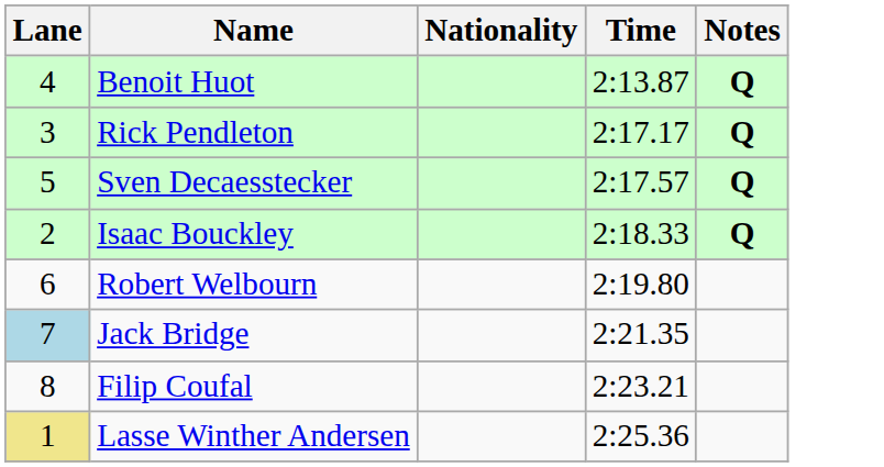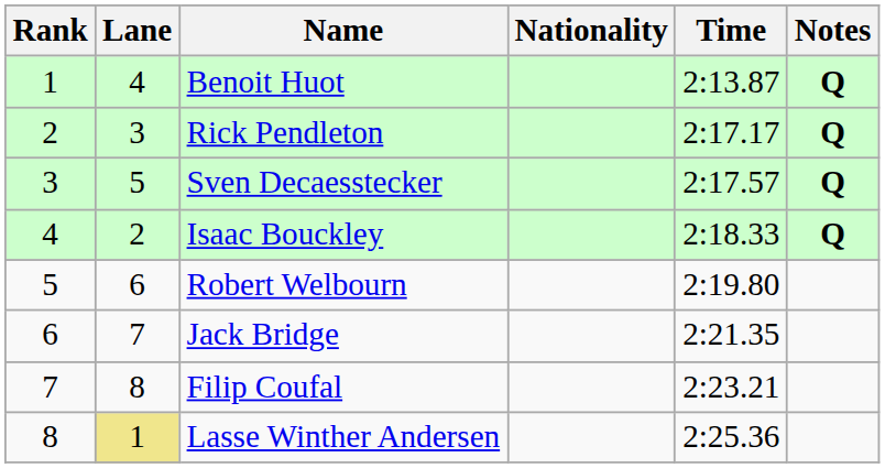+ column: Rank | 1 | 2 | 3 | 4 | 5 | 6 | 7 | 8
Jack Bridge | Lane: lightblue background -> no background
